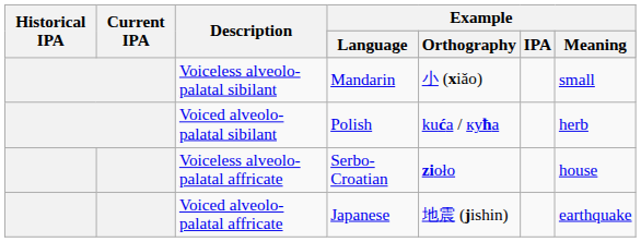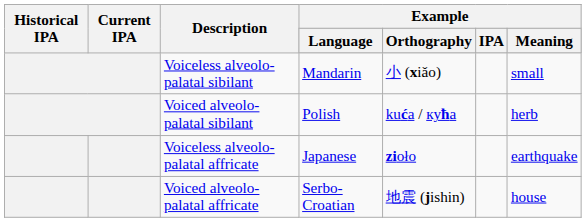Voiceless alveolo-palatal affricate | Example / Language: Serbo-Croatian -> Japanese
Voiceless alveolo-palatal affricate | Example / Meaning: house -> earthquake
Voiced alveolo-palatal affricate | Example / Language: Japanese -> Serbo-Croatian
Voiced alveolo-palatal affricate | Example / Meaning: earthquake -> house
